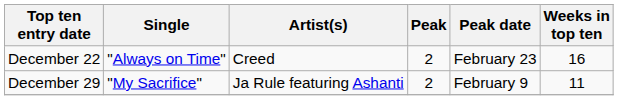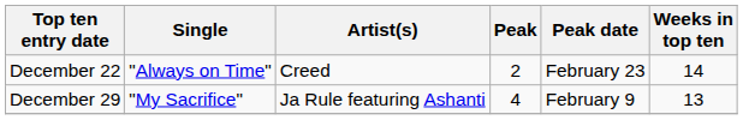December 22 | Weeks in top ten: 16 -> 14
December 29 | Peak: 2 -> 4
December 29 | Weeks in top ten: 11 -> 13
